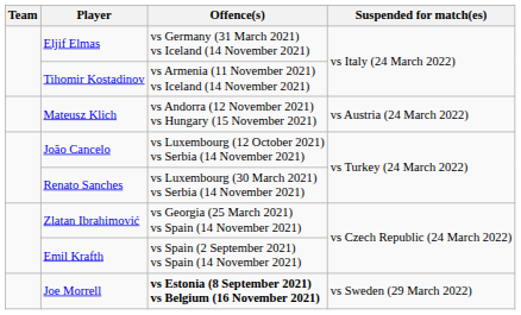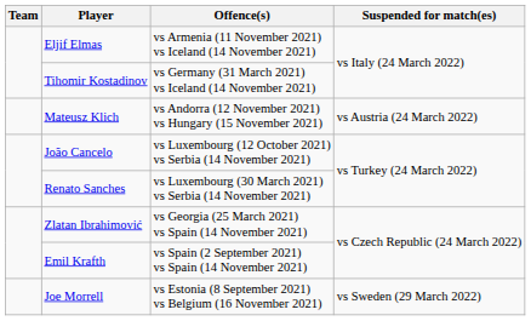Eljif Elmas | Offence(s): vs Germany (31 March 2021) vs Iceland (14 November 2021) -> vs Armenia (11 November 2021) vs Iceland (14 November 2021)
Tihomir Kostadinov | Offence(s): vs Armenia (11 November 2021) vs Iceland (14 November 2021) -> vs Germany (31 March 2021) vs Iceland (14 November 2021)
Joe Morrell | Offence(s): bold -> normal
